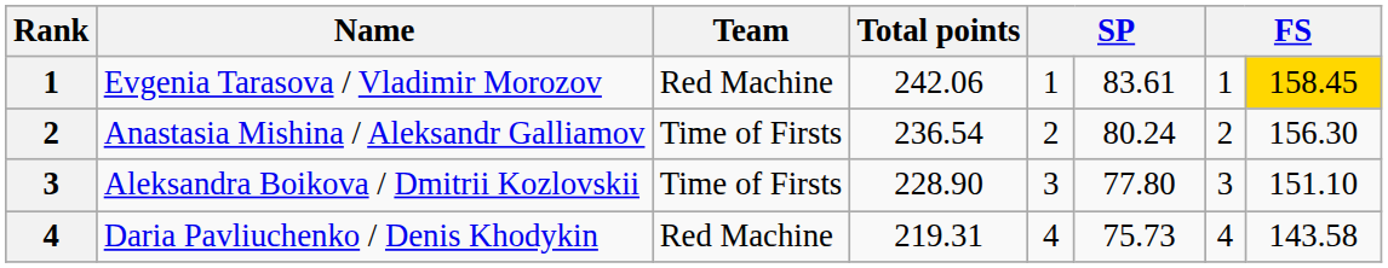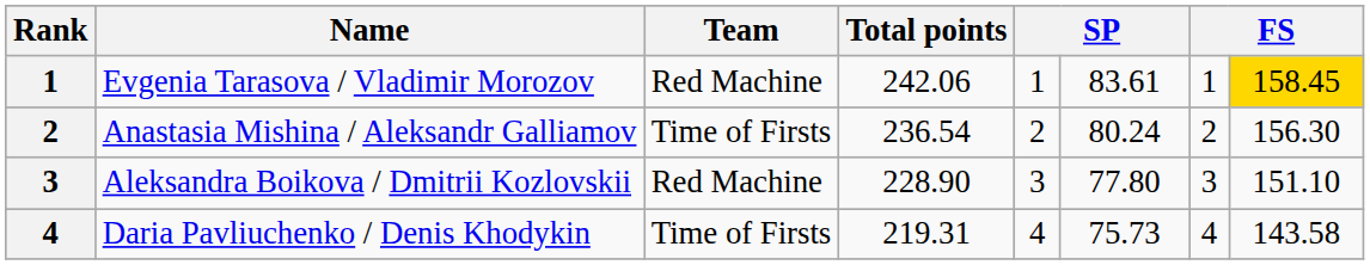Aleksandra Boikova / Dmitrii Kozlovskii | Team: Time of Firsts -> Red Machine
Daria Pavliuchenko / Denis Khodykin | Team: Red Machine -> Time of Firsts
